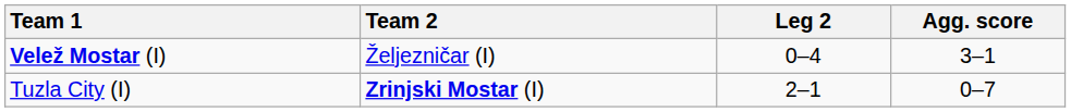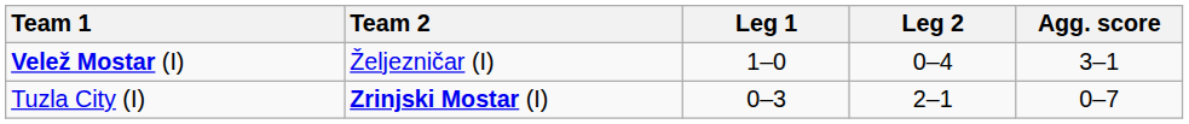+ column: Leg 1 | 1–0 | 0–3
